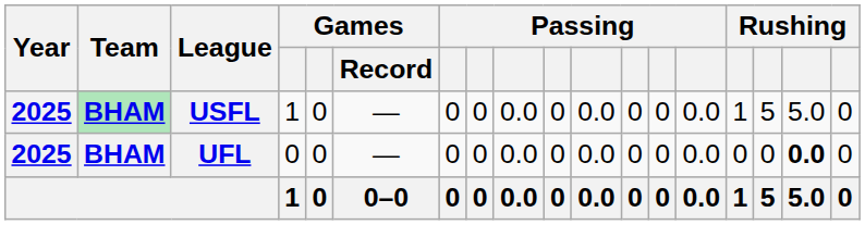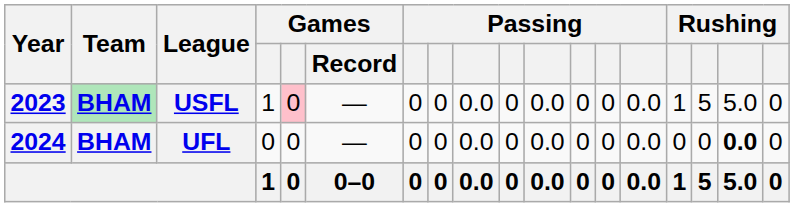USFL | Year: 2025 -> 2023
USFL | column 5: no background -> pink background
UFL | Year: 2025 -> 2024
